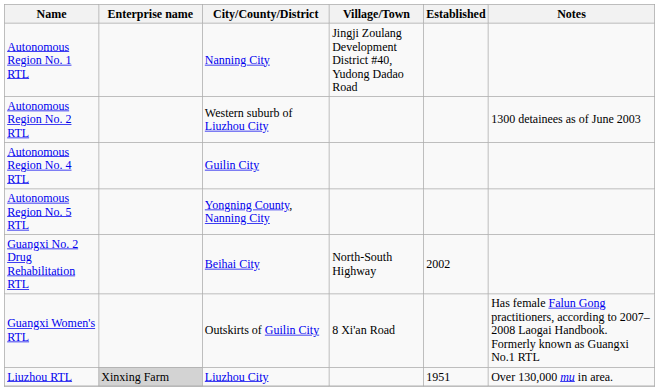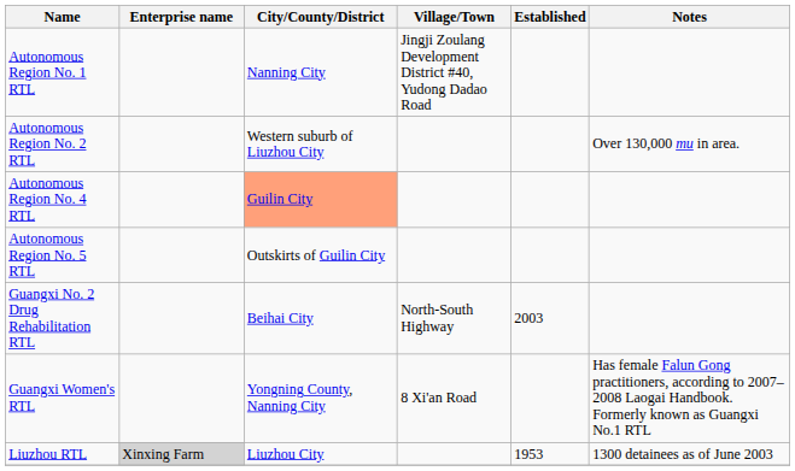Autonomous Region No. 2 RTL | Notes: 1300 detainees as of June 2003 -> Over 130,000 mu in area.
Autonomous Region No. 4 RTL | City/County/District: no background -> lightsalmon background
Autonomous Region No. 5 RTL | City/County/District: Yongning County, Nanning City -> Outskirts of Guilin City
Guangxi No. 2 Drug Rehabilitation RTL | Established: 2002 -> 2003
Guangxi Women's RTL | City/County/District: Outskirts of Guilin City -> Yongning County, Nanning City
Liuzhou RTL | Established: 1951 -> 1953
Liuzhou RTL | Notes: Over 130,000 mu in area. -> 1300 detainees as of June 2003
